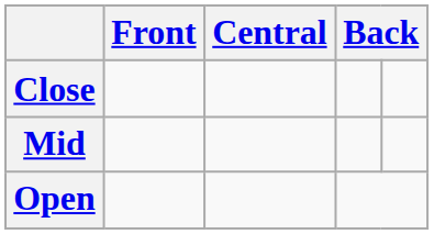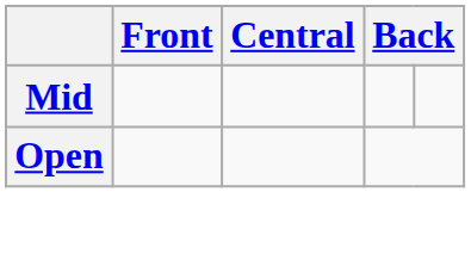- row: Close
